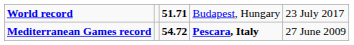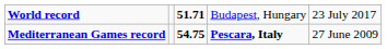Mediterranean Games record | column 3: 54.72 -> 54.75
